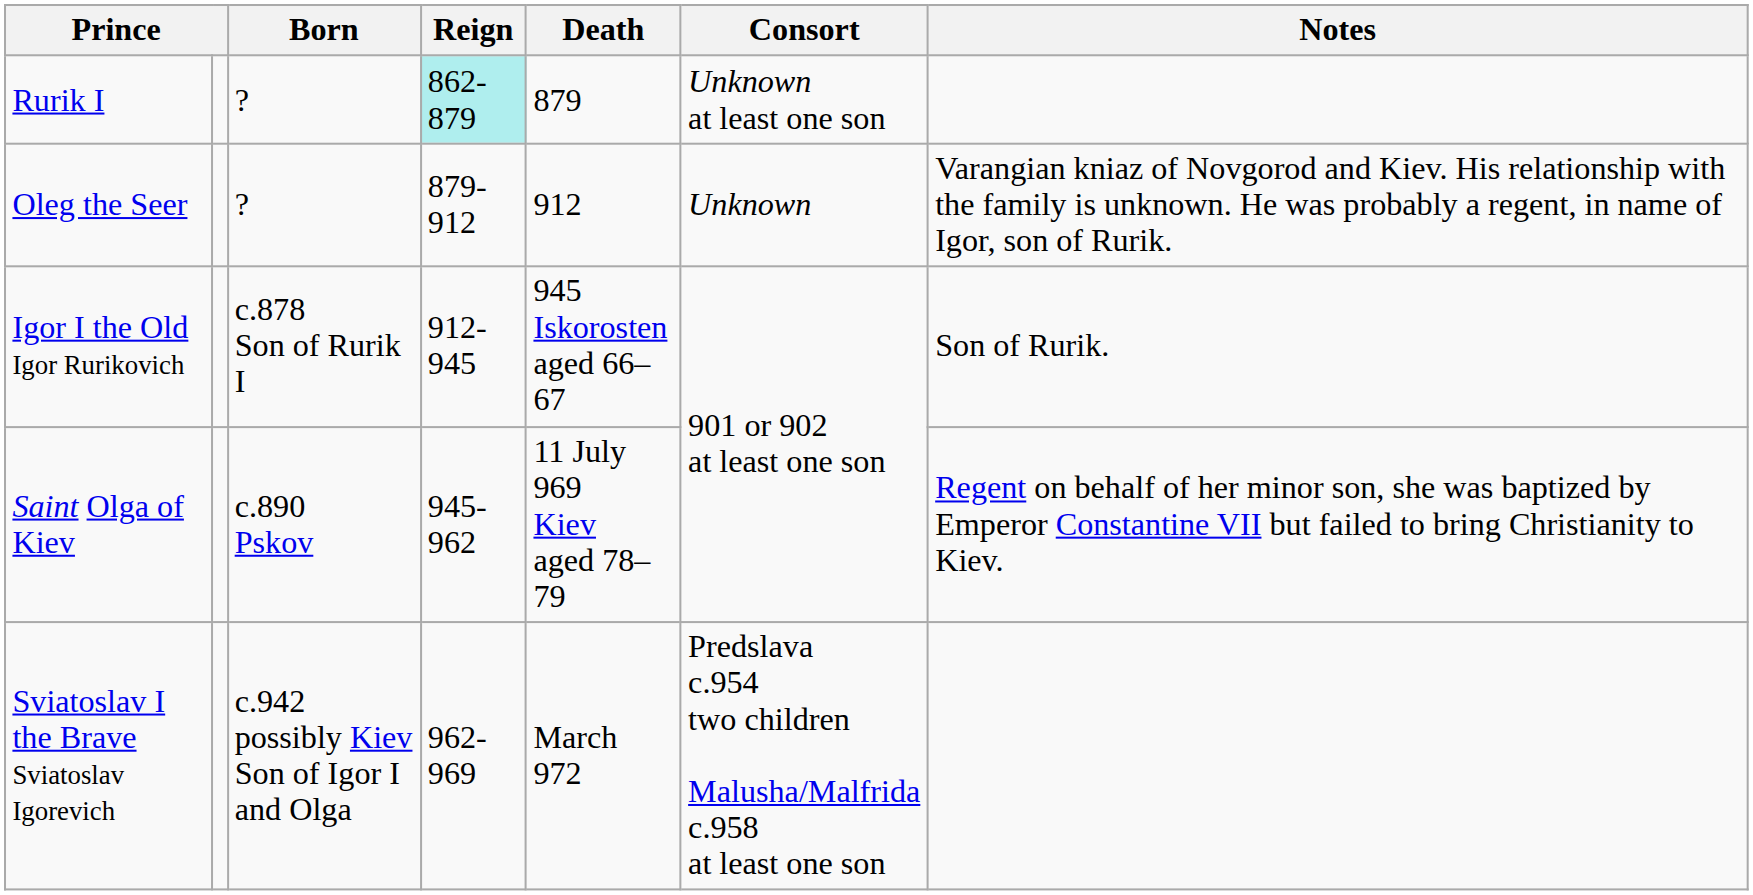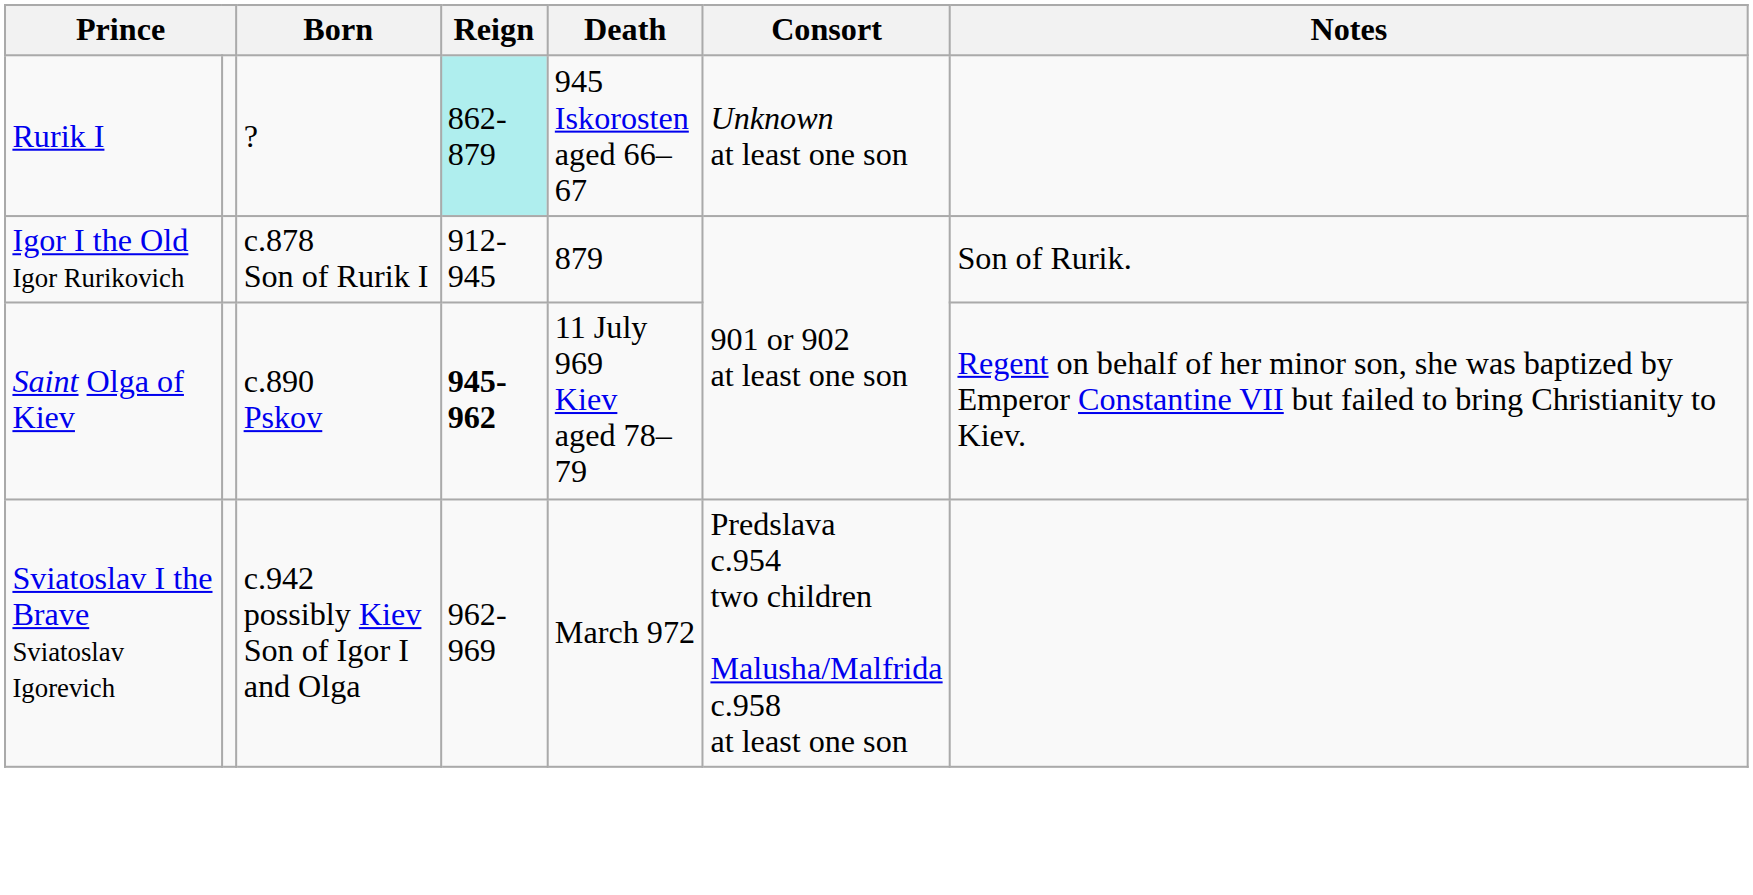Rurik I | Death: 879 -> 945 Iskorosten aged 66–67
- row: Oleg the Seer | ? | 879-912 | 912 | Unknown | Varangian kniaz of Novgorod and Kiev. His relationship with the family is unknown. He was probably a regent, in name of Igor, son of Rurik.
Igor I the Old Igor Rurikovich | Death: 945 Iskorosten aged 66–67 -> 879
Saint Olga of Kiev | Reign: normal -> bold
